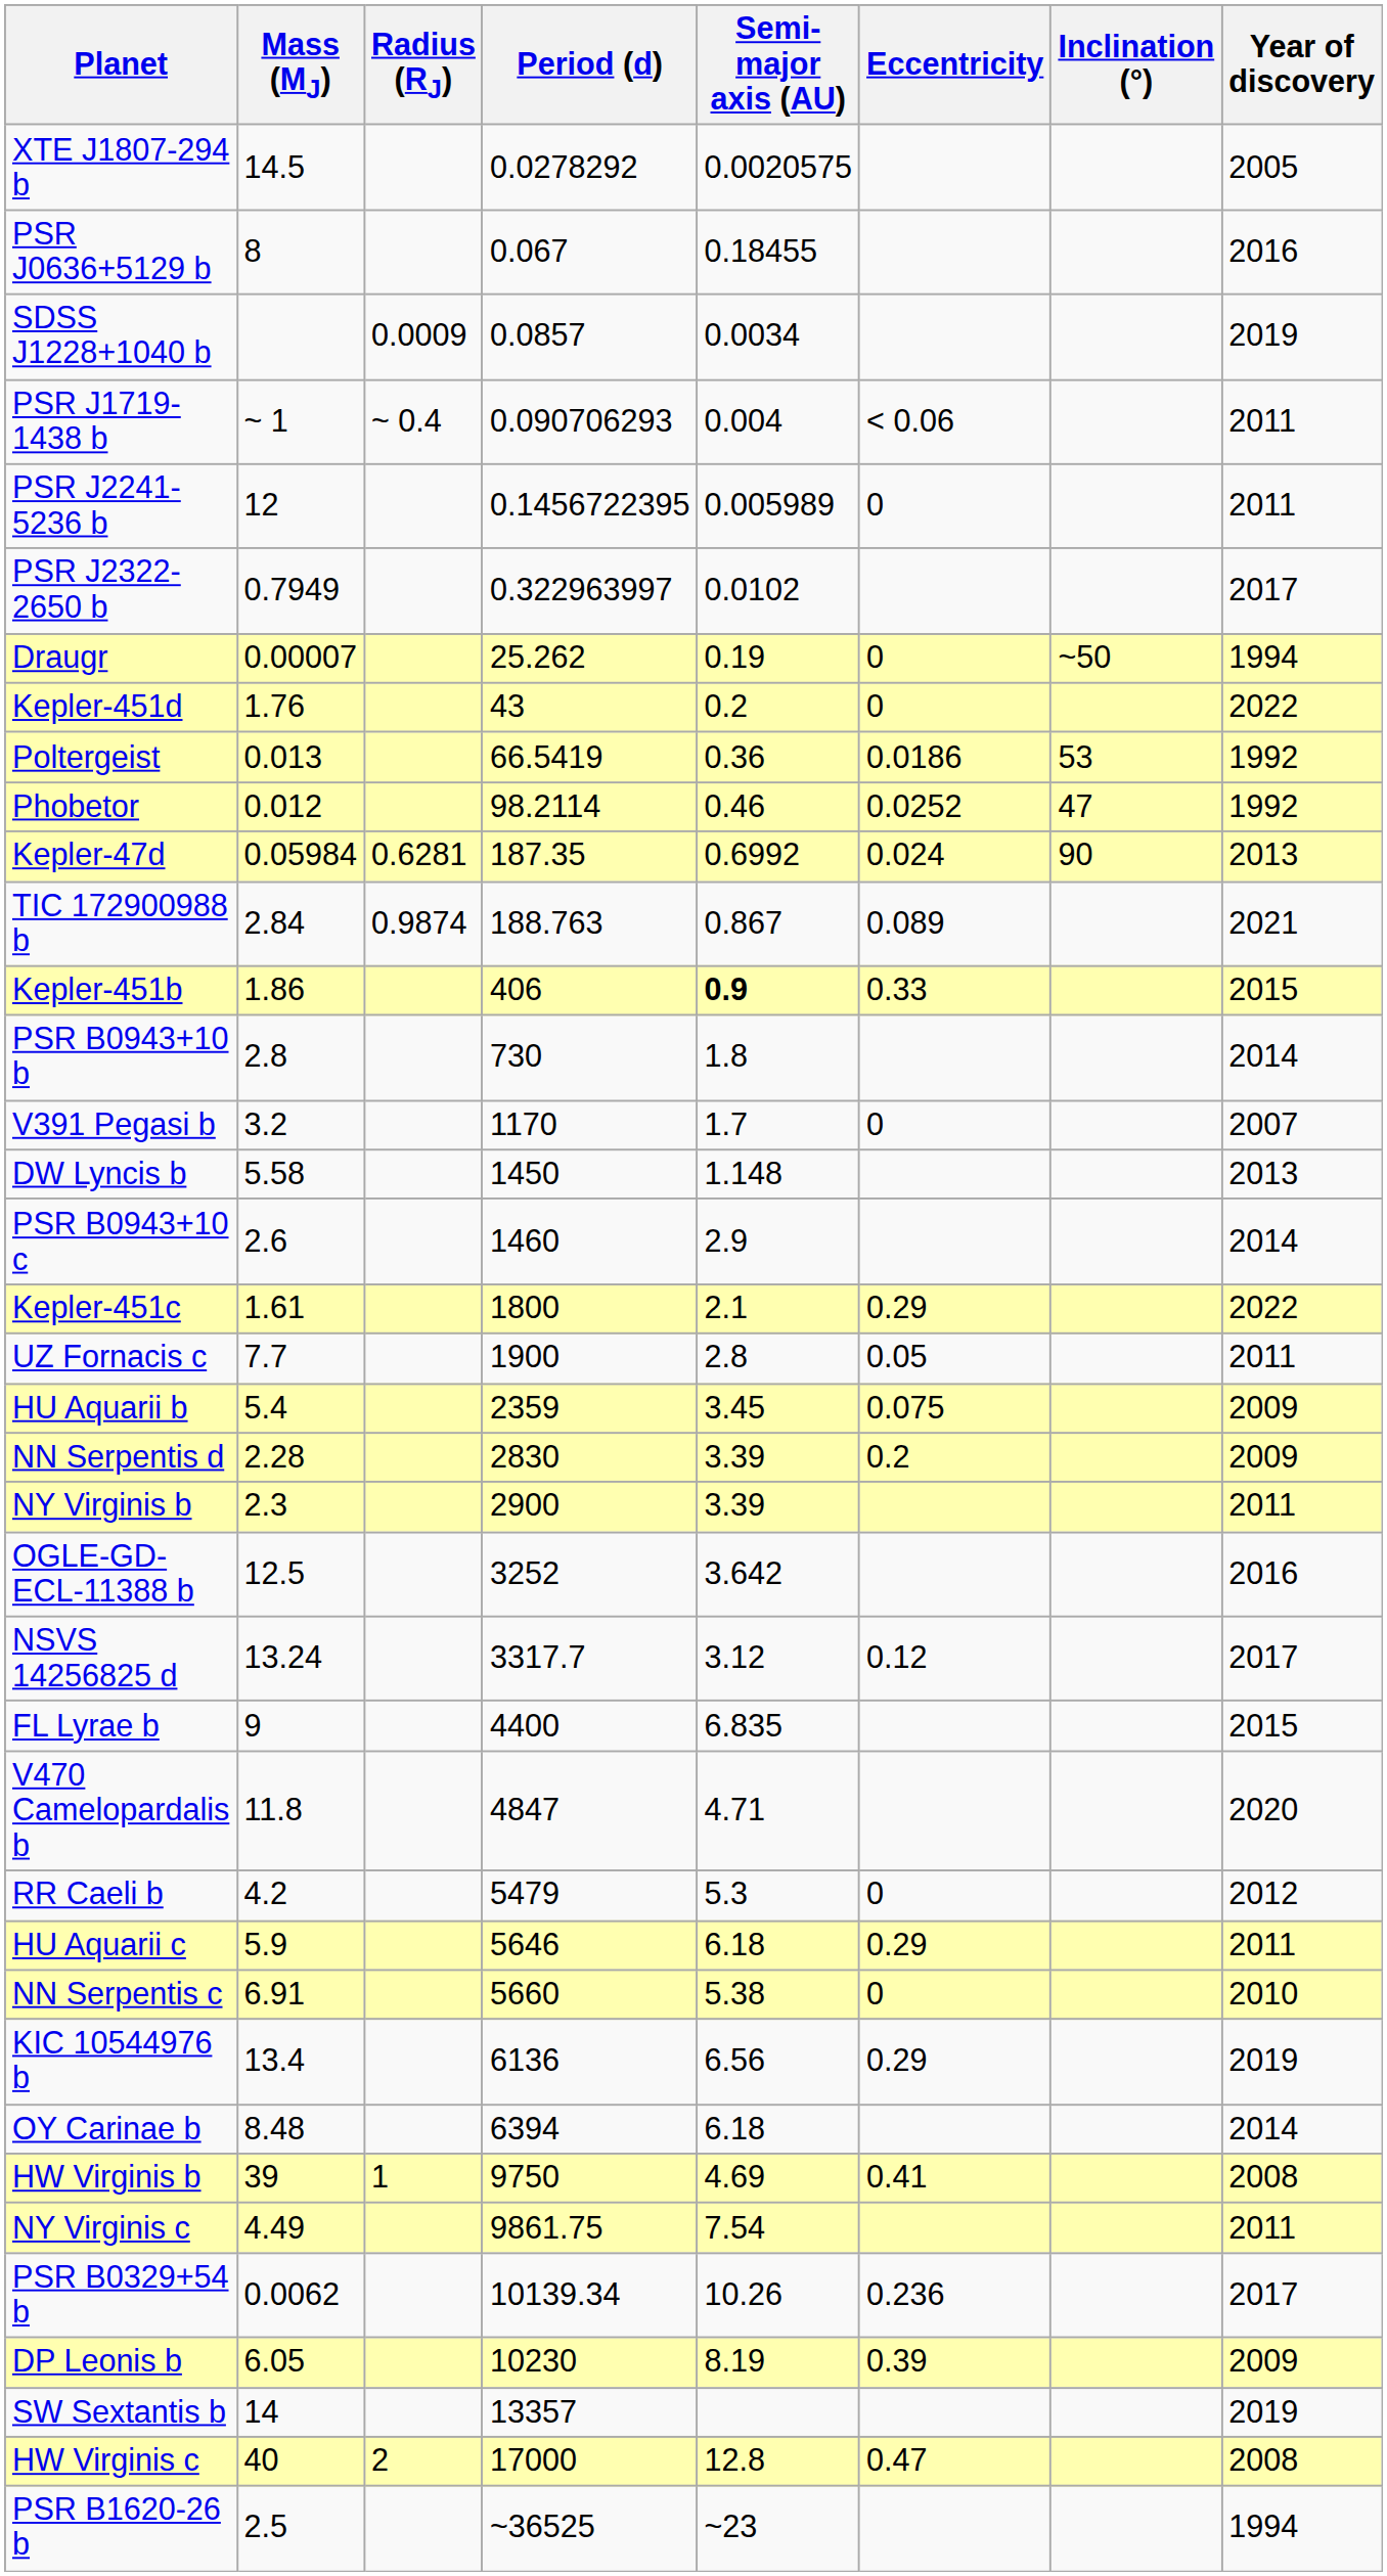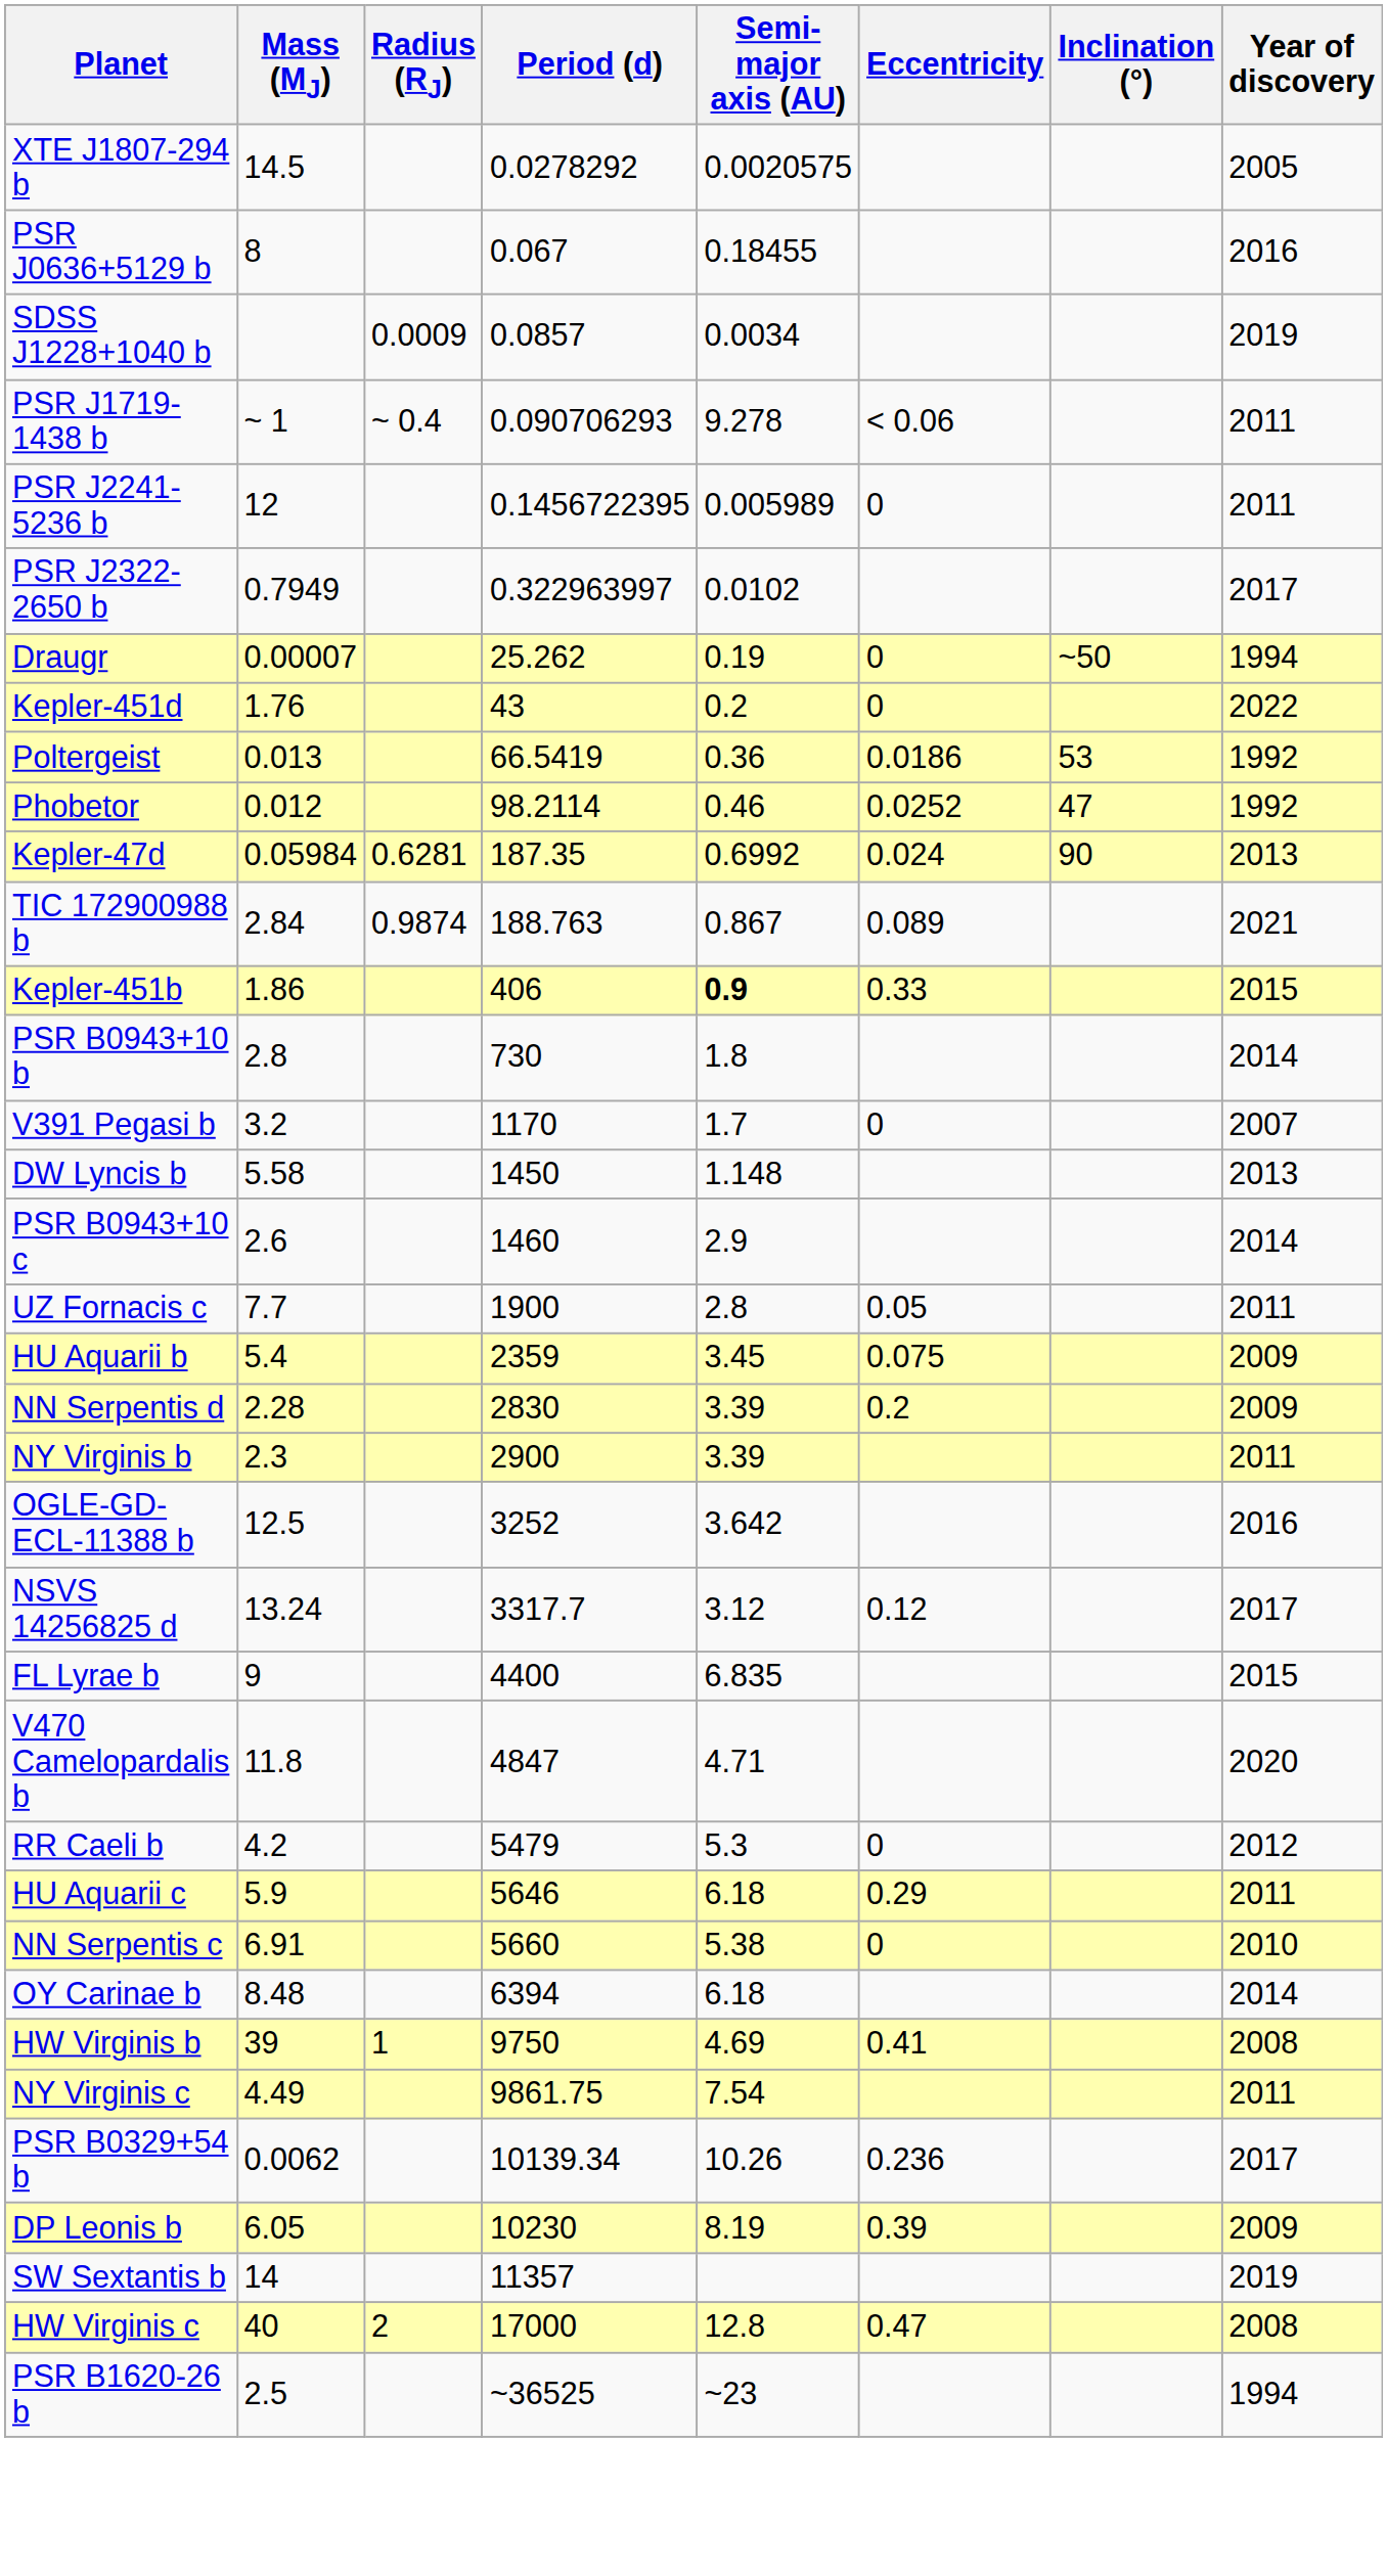PSR J1719-1438 b | Semi-major axis (AU): 0.004 -> 9.278
- row: Kepler-451c | 1.61 | 1800 | 2.1 | 0.29 | 2022
- row: KIC 10544976 b | 13.4 | 6136 | 6.56 | 0.29 | 2019
SW Sextantis b | Period (d): 13357 -> 11357
